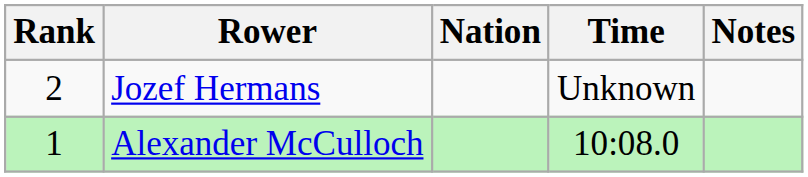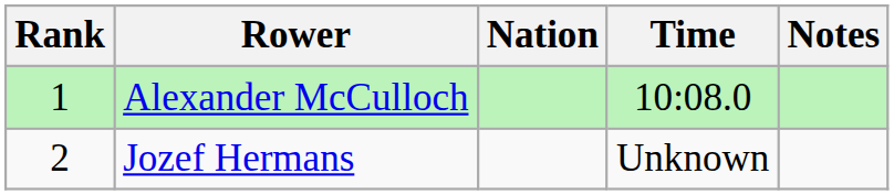rows swapped: Alexander McCulloch <-> Jozef Hermans
